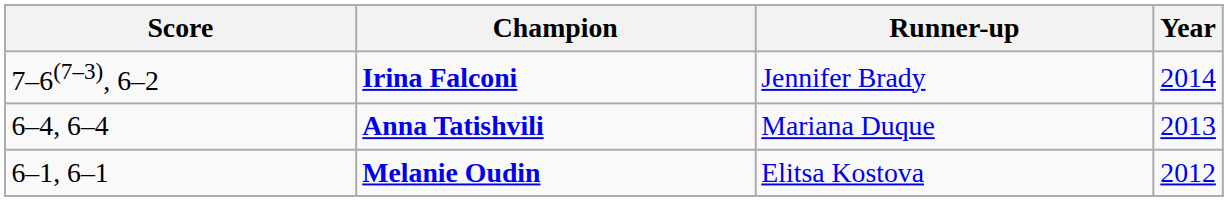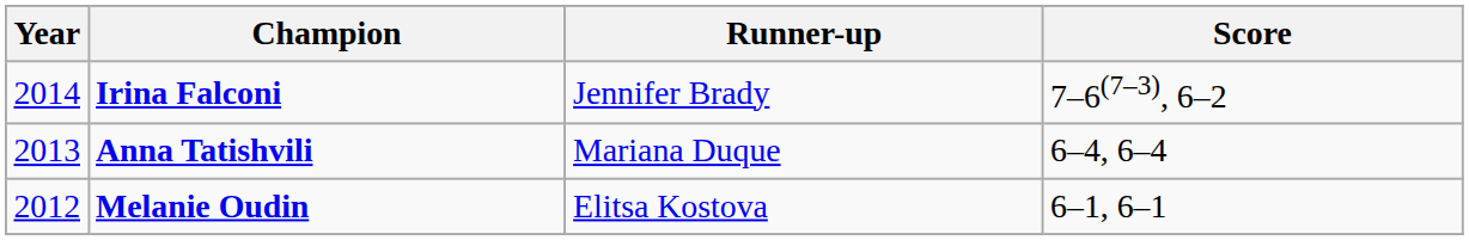columns swapped: Year <-> Score
